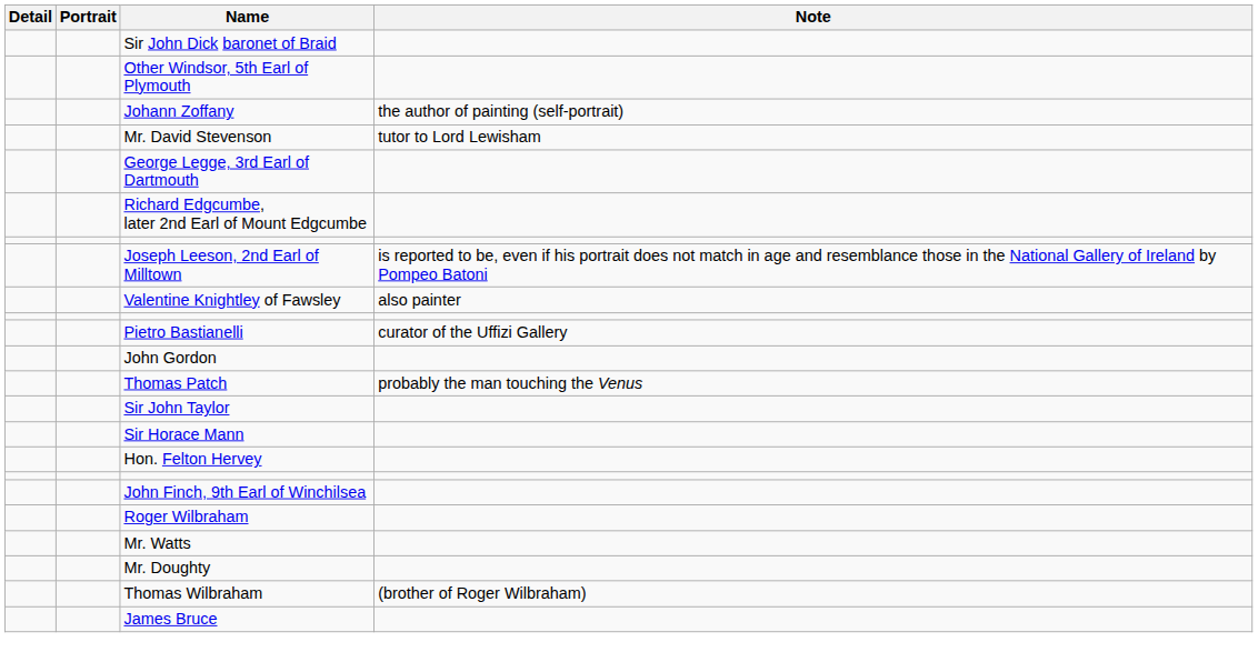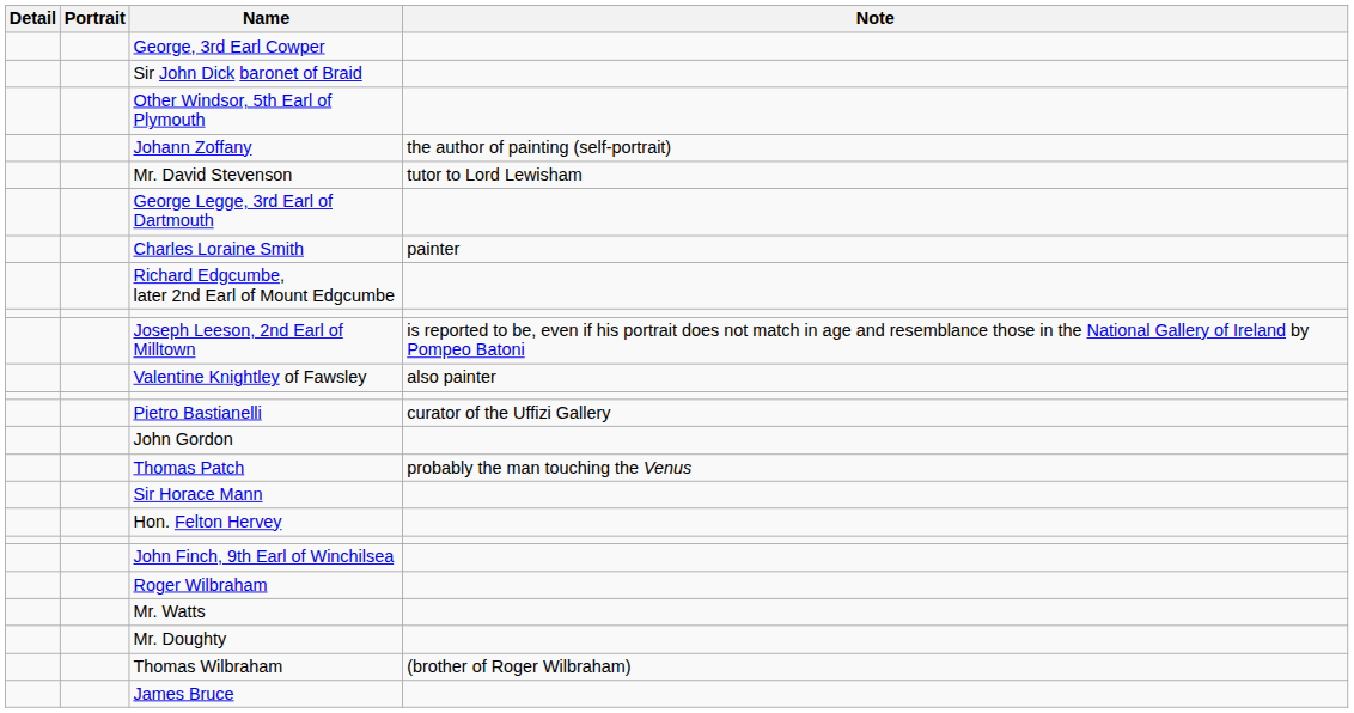+ row: George, 3rd Earl Cowper
+ row: Charles Loraine Smith | painter
- row: Sir John Taylor
